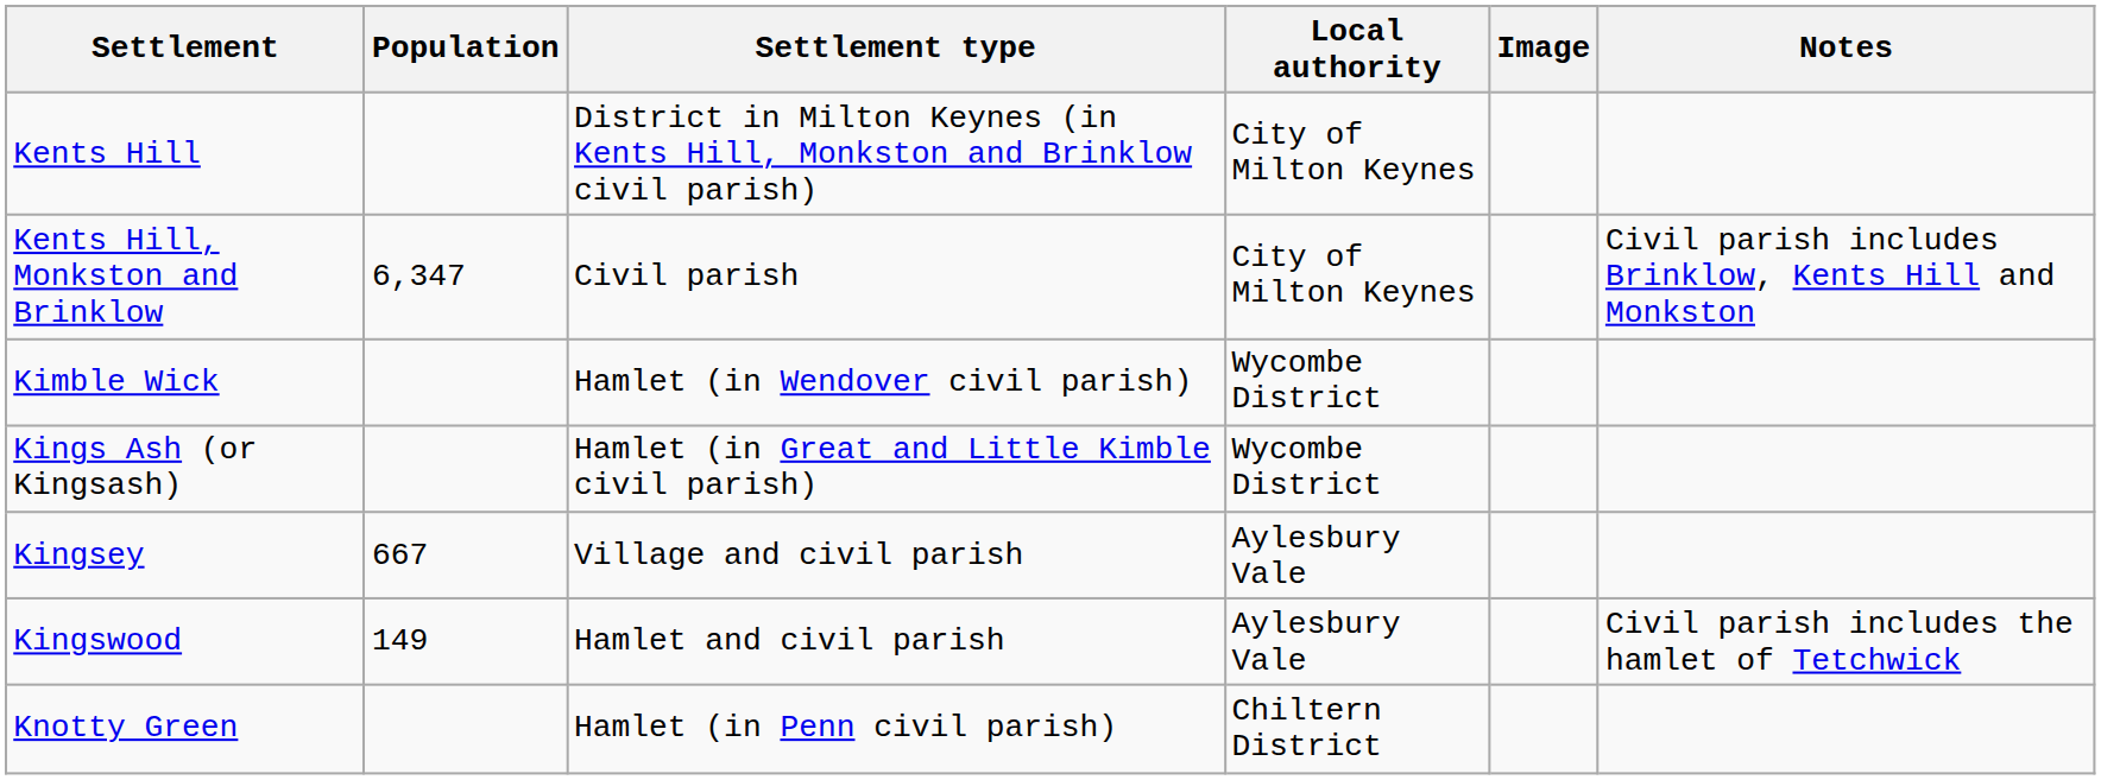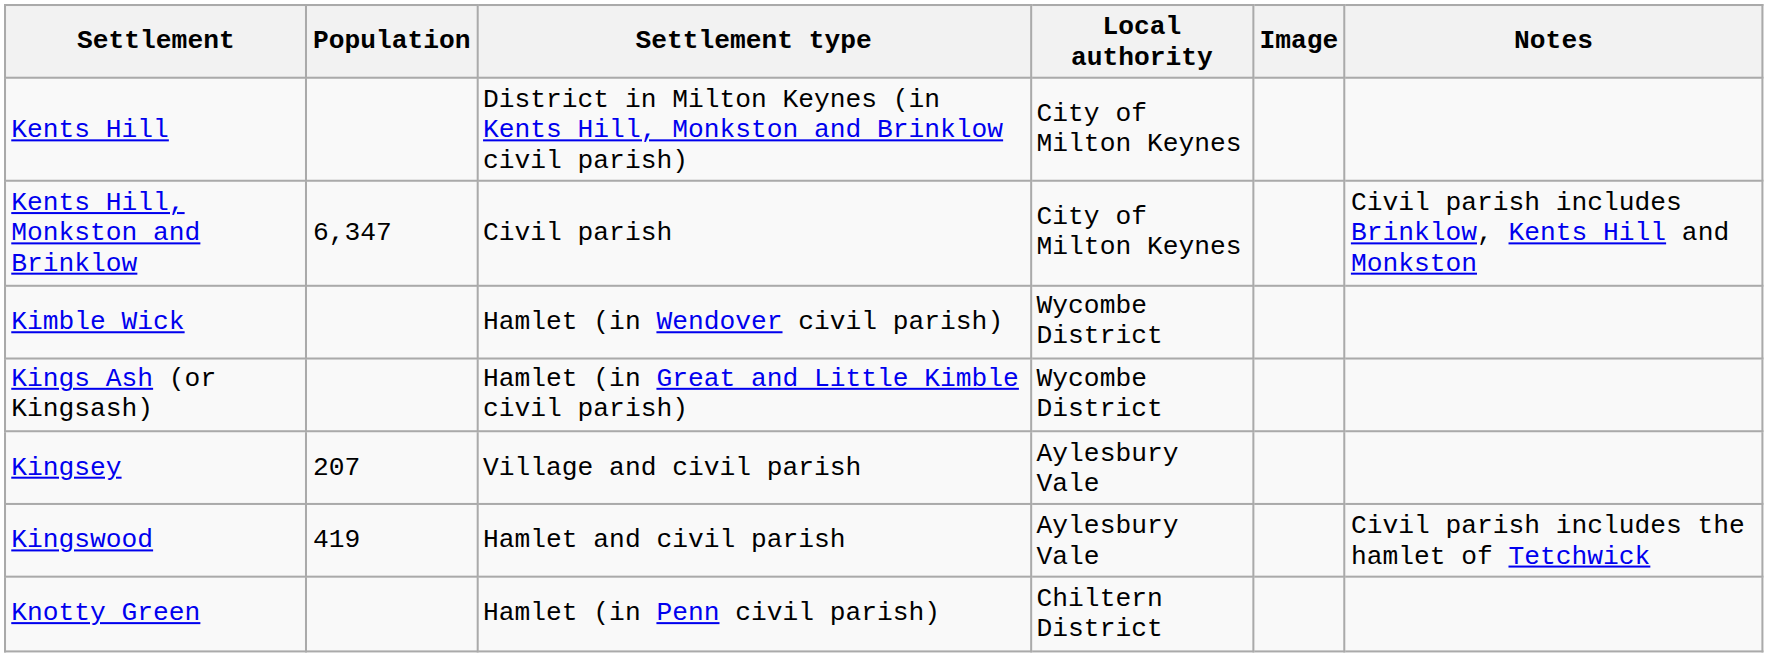Kingsey | Population: 667 -> 207
Kingswood | Population: 149 -> 419
